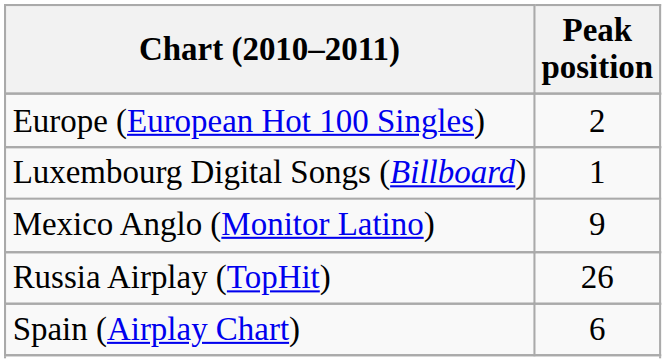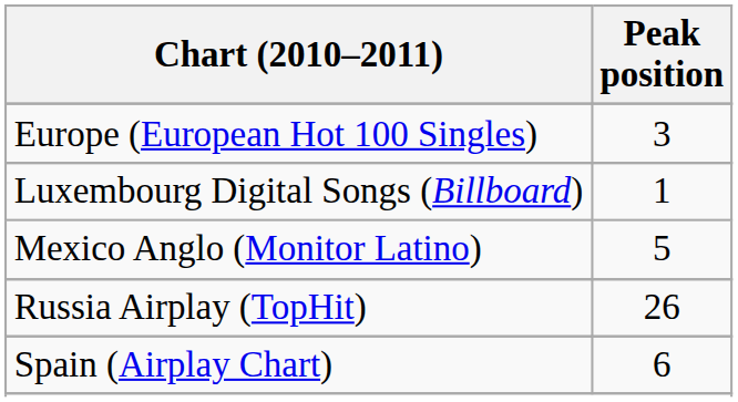Europe (European Hot 100 Singles) | Peak position: 2 -> 3
Mexico Anglo (Monitor Latino) | Peak position: 9 -> 5
